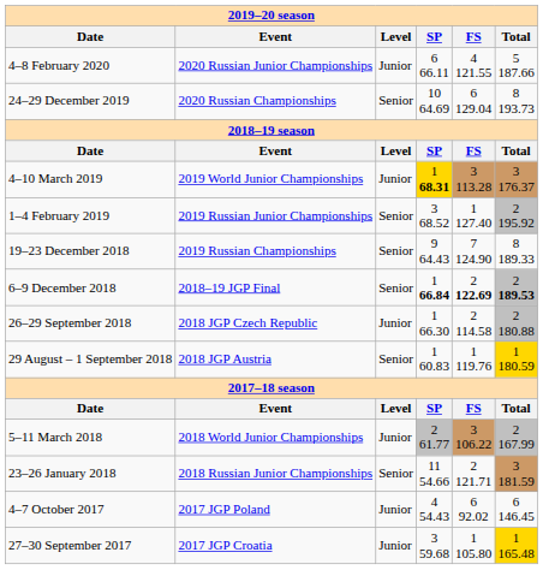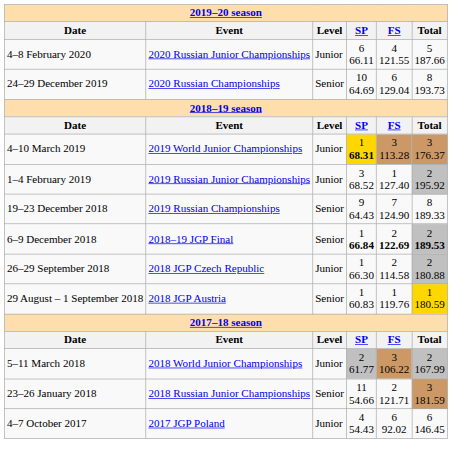1–4 February 2019 | column 3: Senior -> Junior
- row: 27–30 September 2017 | 2017 JGP Croatia | Junior | 3 59.68 | 1 105.80 | 1 165.48
